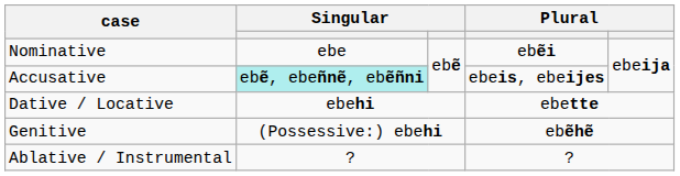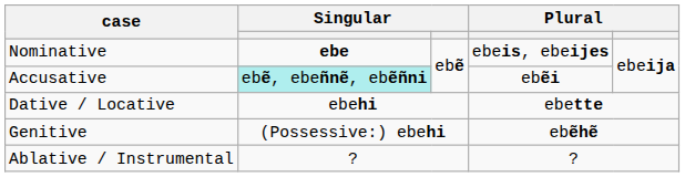Nominative | column 2: normal -> bold
Nominative | column 4: ebẽi -> ebeis, ebeijes
Accusative | column 4: ebeis, ebeijes -> ebẽi
